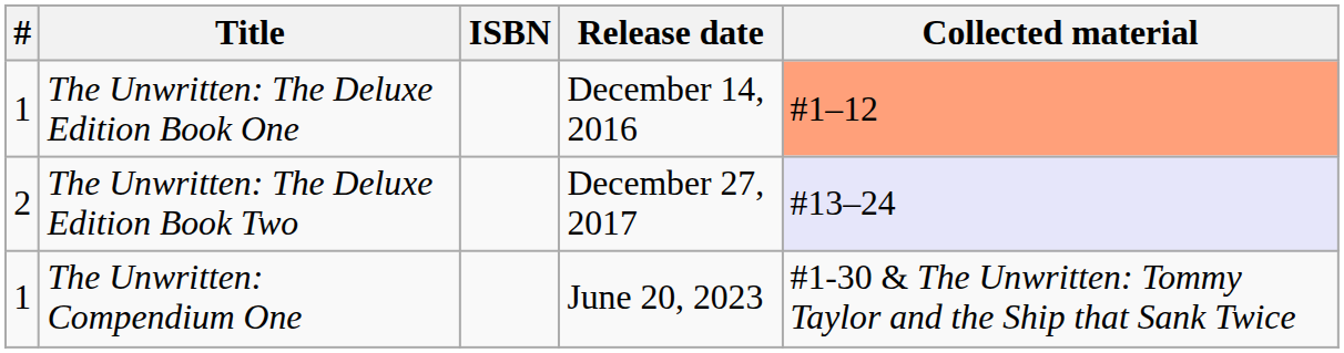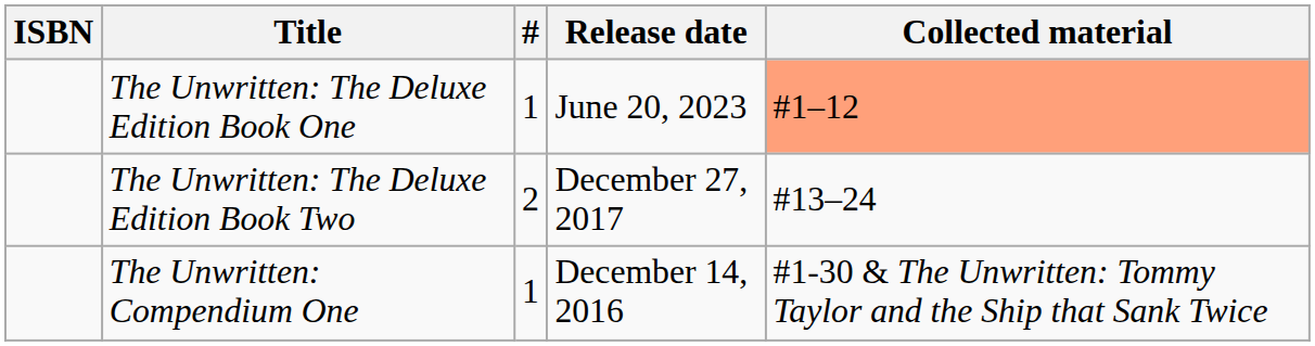columns swapped: # <-> ISBN
The Unwritten: The Deluxe Edition Book One | Release date: December 14, 2016 -> June 20, 2023
The Unwritten: The Deluxe Edition Book Two | Collected material: lavender background -> no background
The Unwritten: Compendium One | Release date: June 20, 2023 -> December 14, 2016
